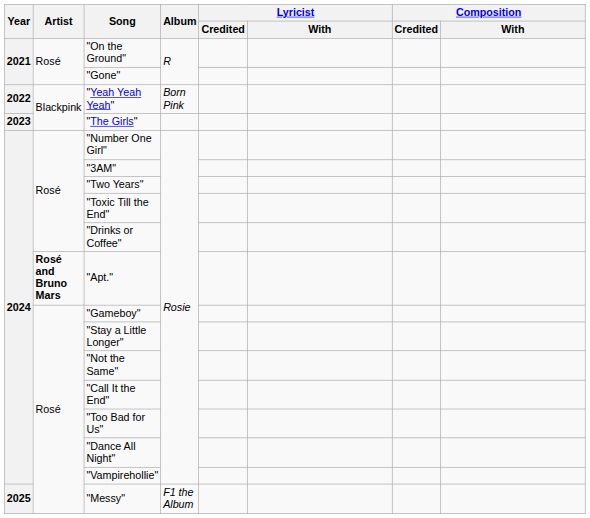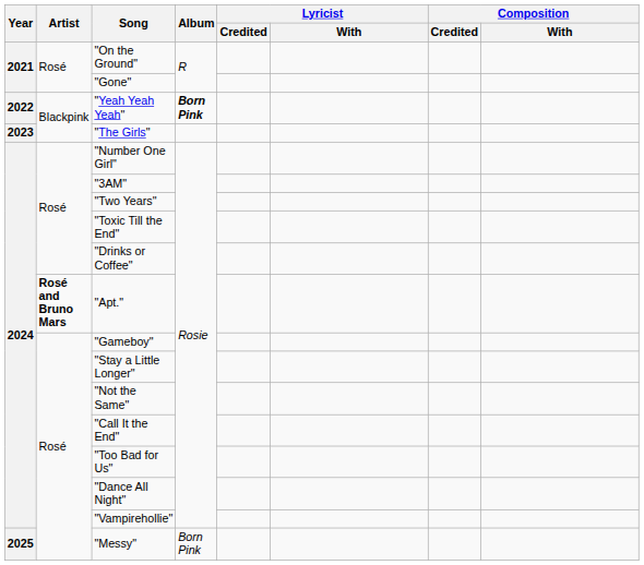"Yeah Yeah Yeah" | Album: normal -> bold
"Messy" | Album: F1 the Album -> Born Pink
